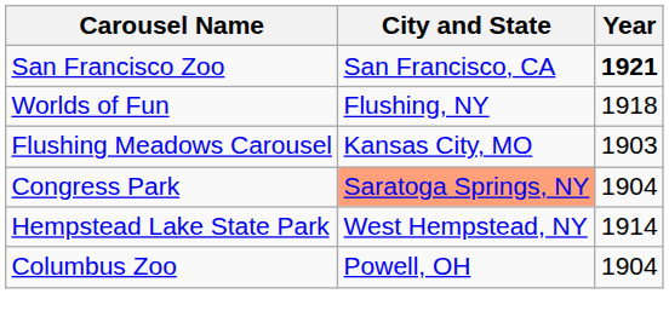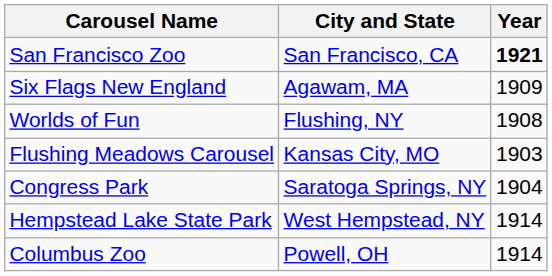+ row: Six Flags New England | Agawam, MA | 1909
Worlds of Fun | Year: 1918 -> 1908
Congress Park | City and State: lightsalmon background -> no background
Columbus Zoo | Year: 1904 -> 1914
